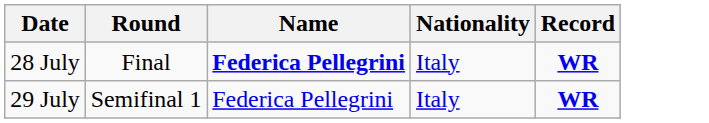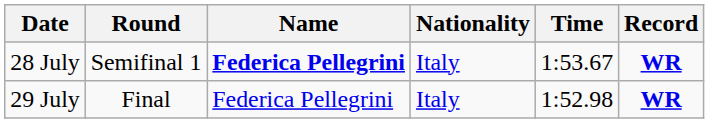+ column: Time | 1:53.67 | 1:52.98
28 July | Round: Final -> Semifinal 1
29 July | Round: Semifinal 1 -> Final
